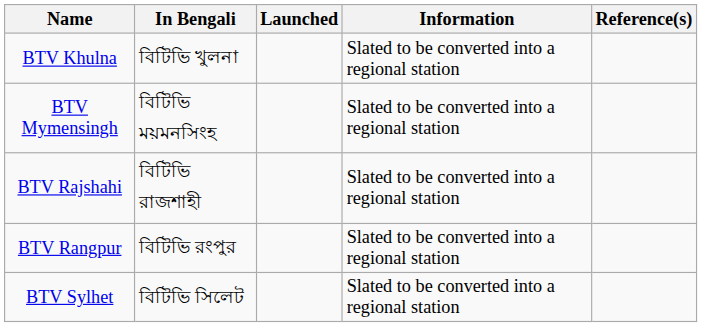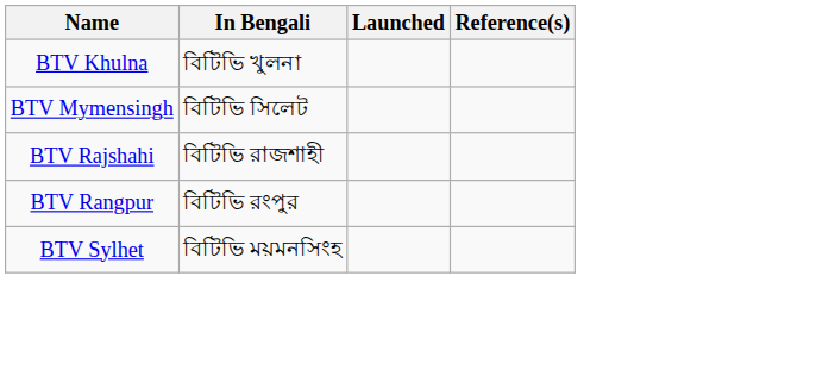- column: Information | Slated to be converted into a regional station | Slated to be converted into a regional station | Slated to be converted into a regional station | Slated to be converted into a regional station | Slated to be converted into a regional station
BTV Mymensingh | In Bengali: বিটিভি ময়মনসিংহ -> বিটিভি সিলেট
BTV Sylhet | In Bengali: বিটিভি সিলেট -> বিটিভি ময়মনসিংহ
